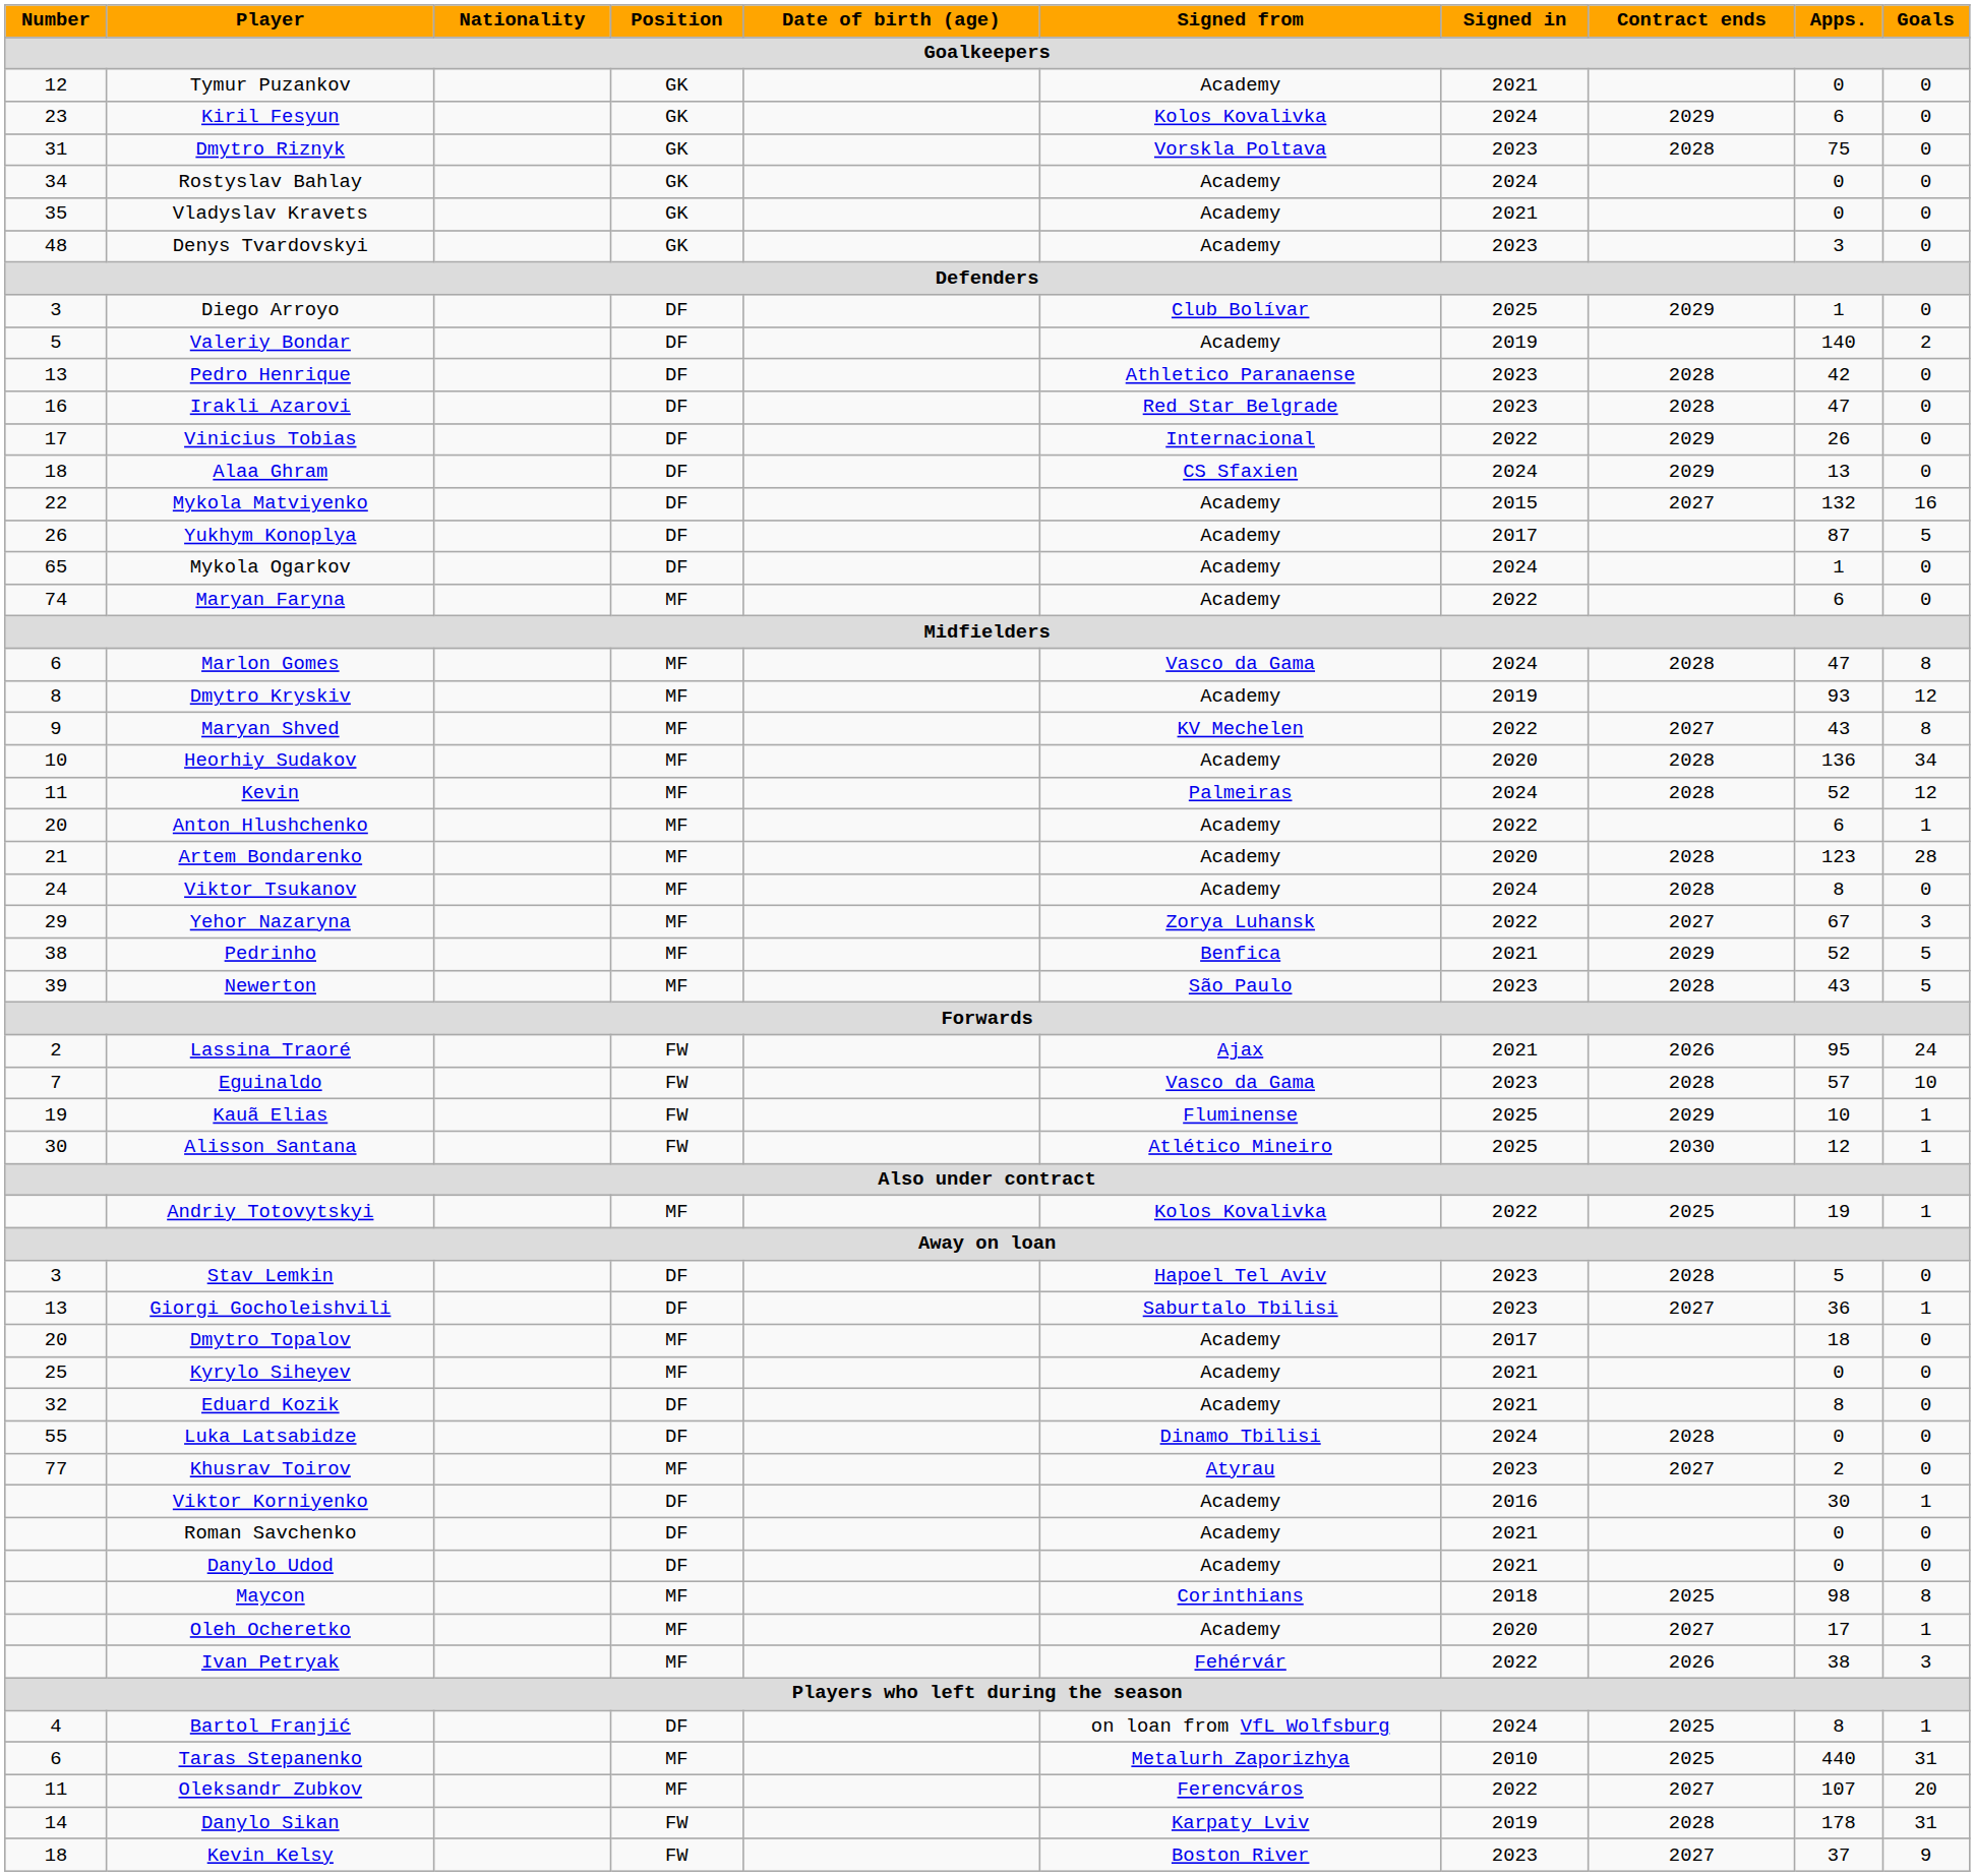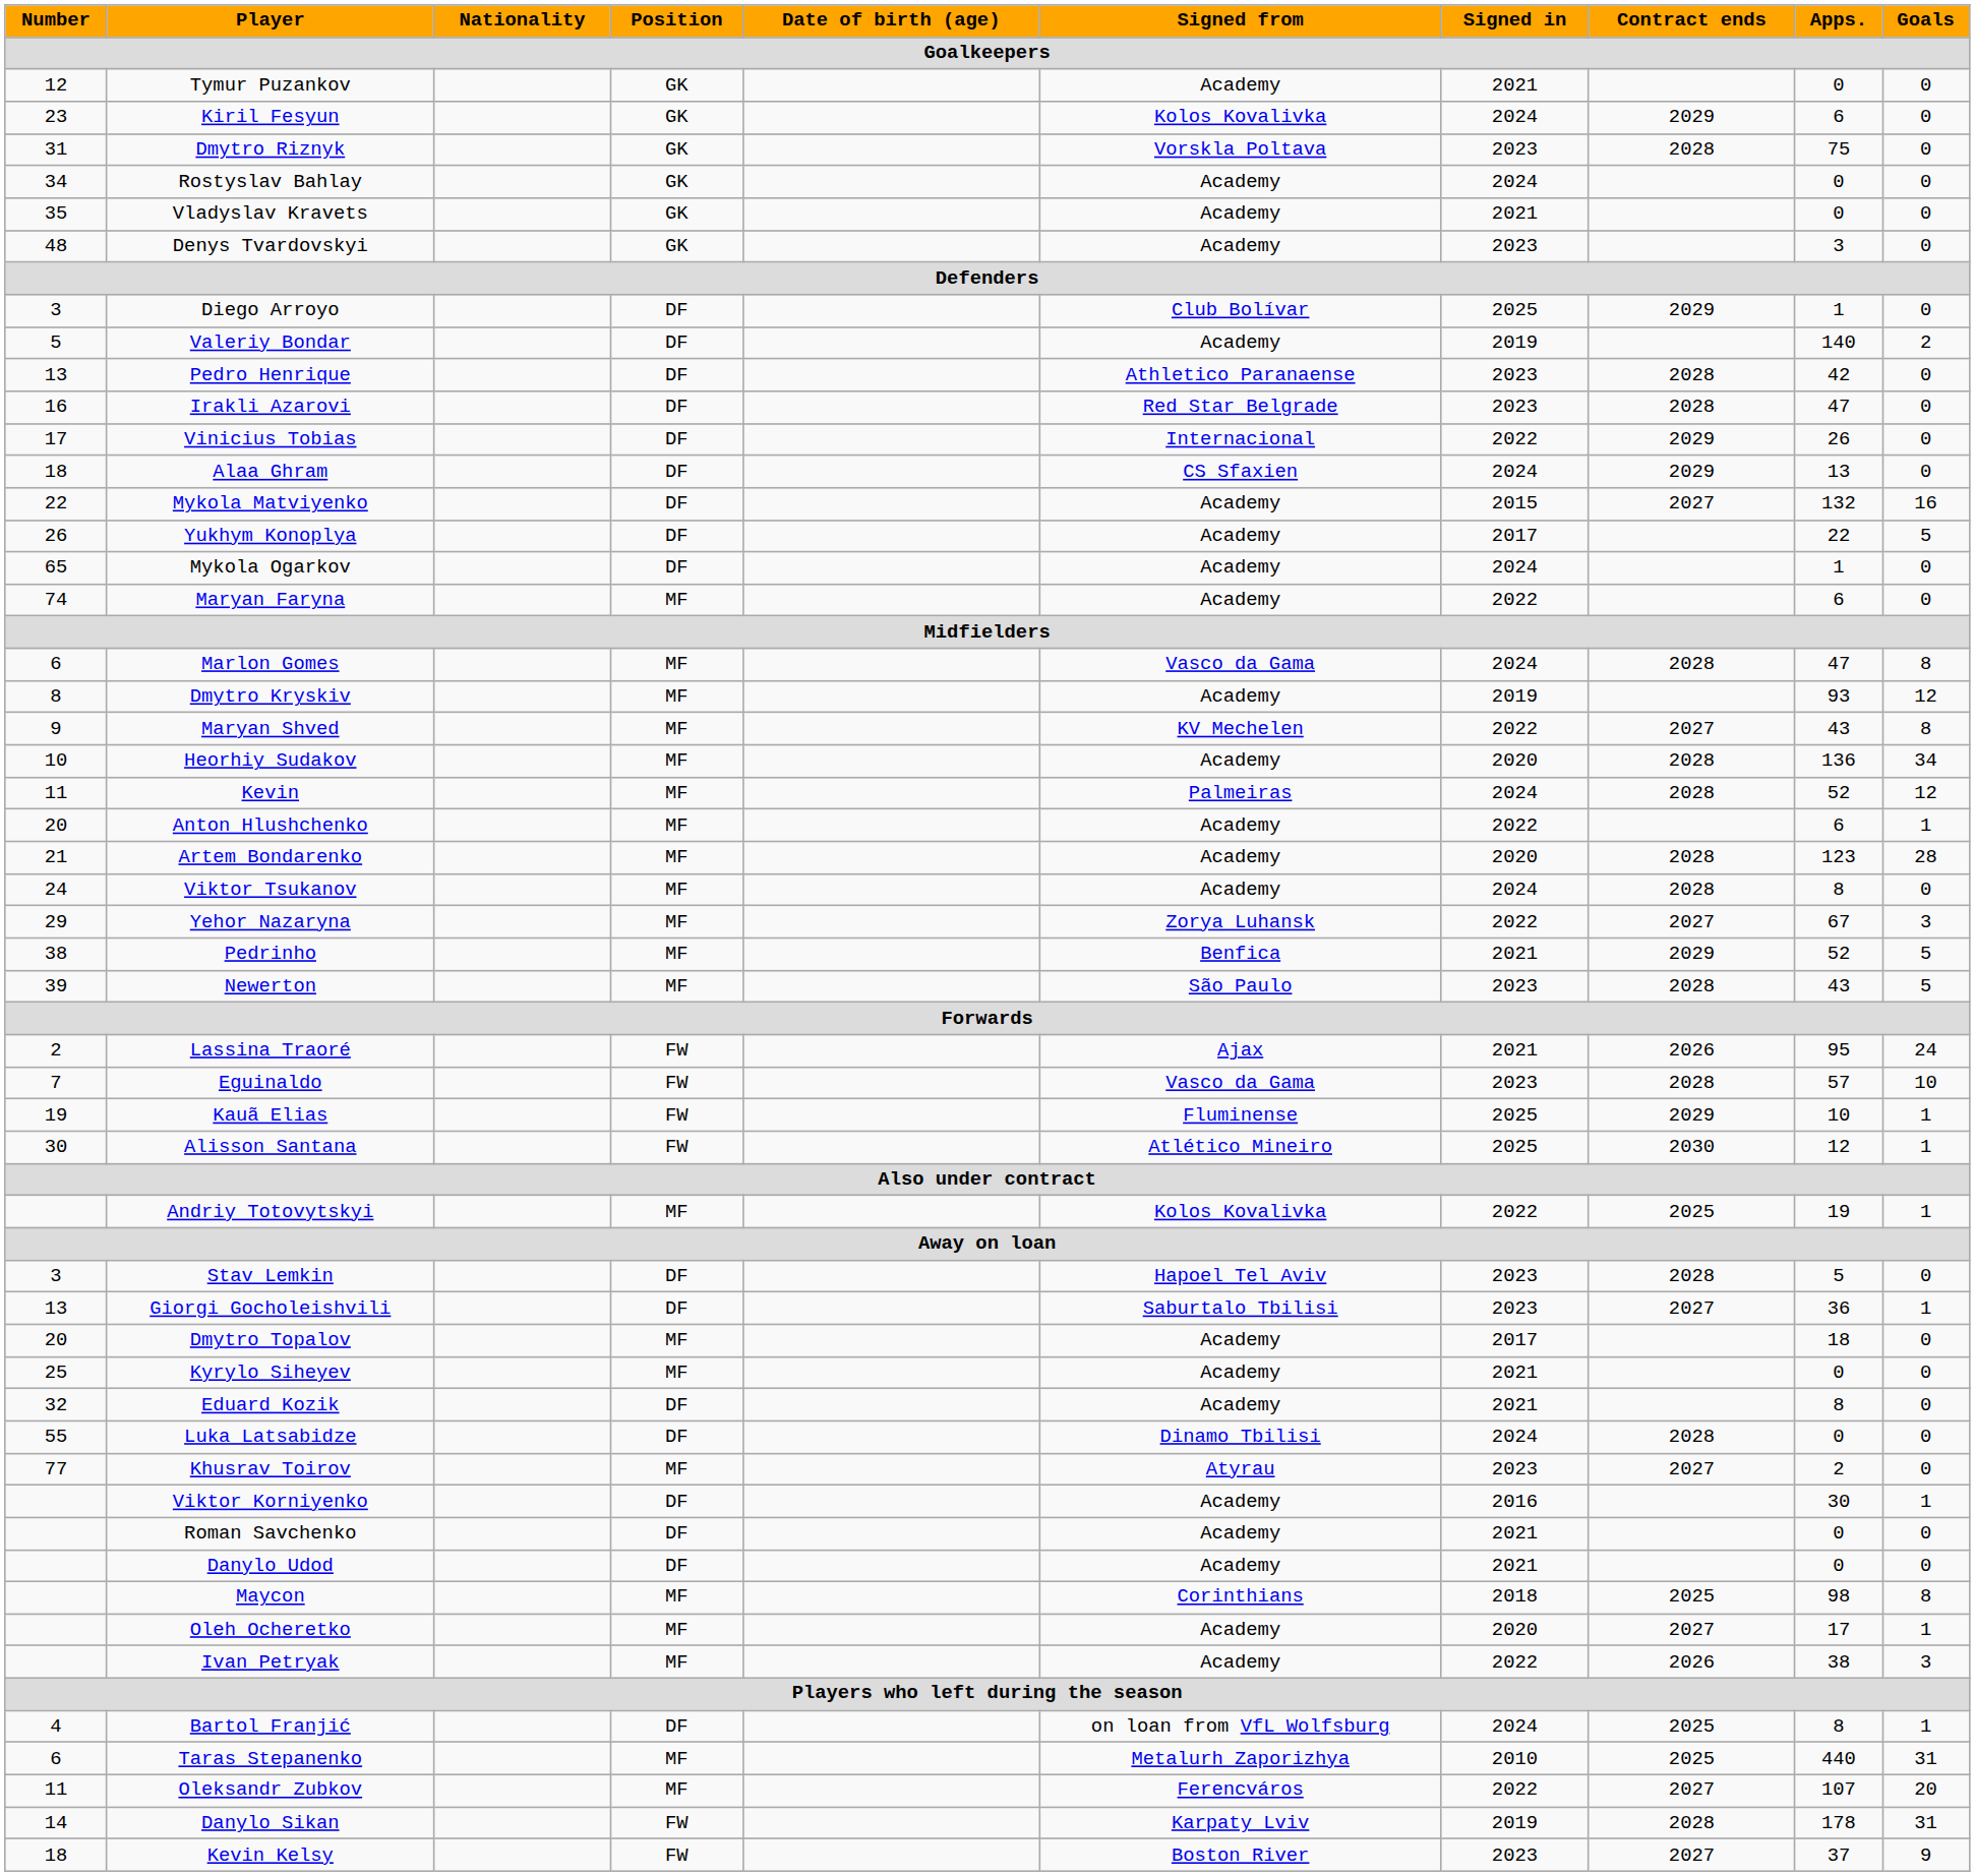Yukhym Konoplya | Apps.: 87 -> 22
Ivan Petryak | Signed from: Fehérvár -> Academy
